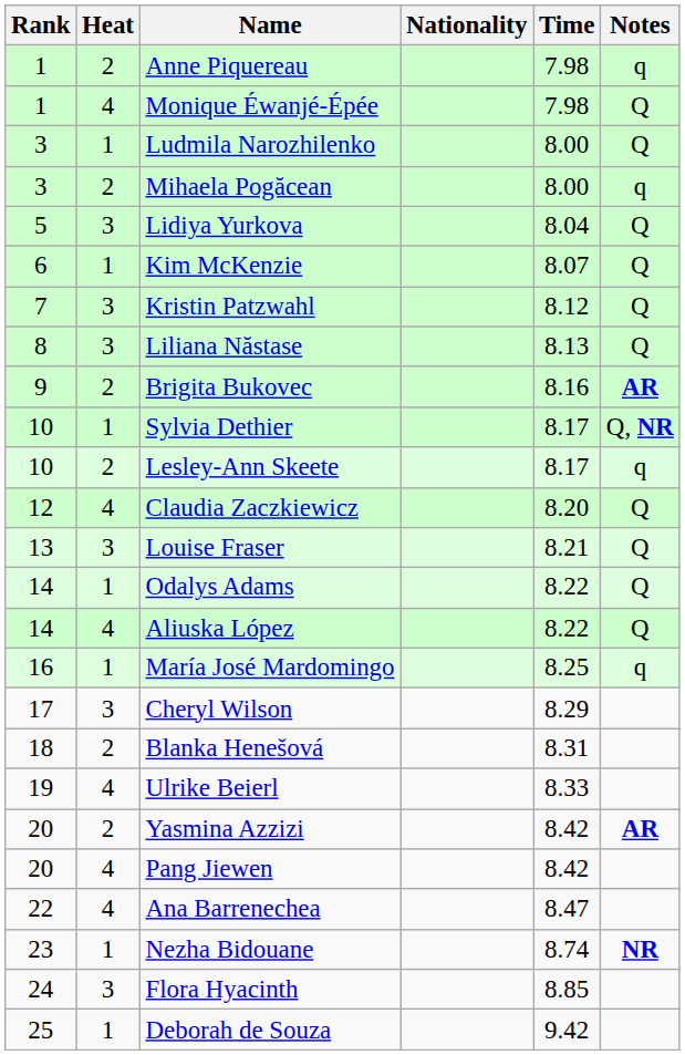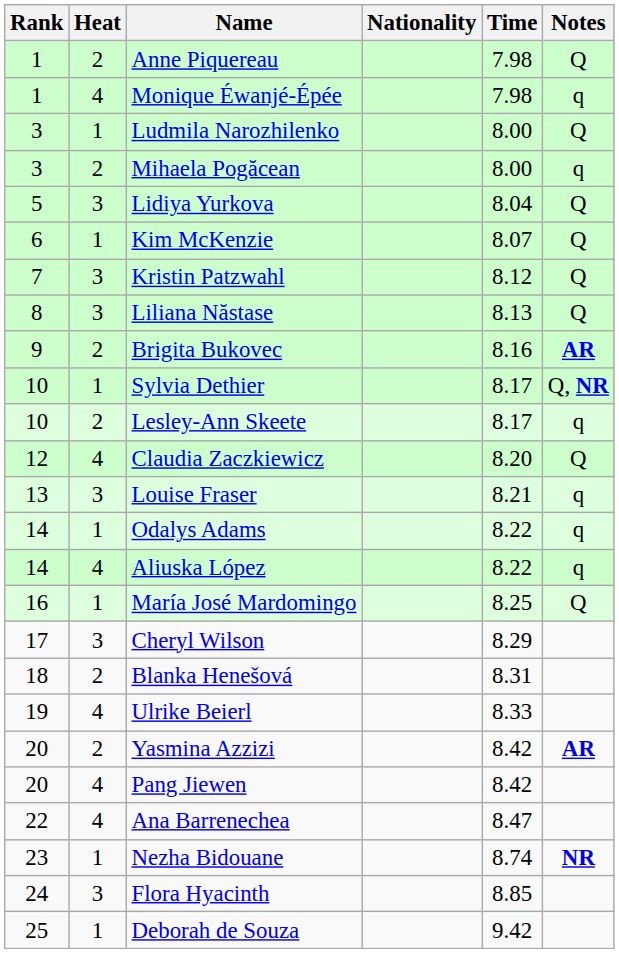Anne Piquereau | Notes: q -> Q
Monique Éwanjé-Épée | Notes: Q -> q
Louise Fraser | Notes: Q -> q
Odalys Adams | Notes: Q -> q
Aliuska López | Notes: Q -> q
María José Mardomingo | Notes: q -> Q
